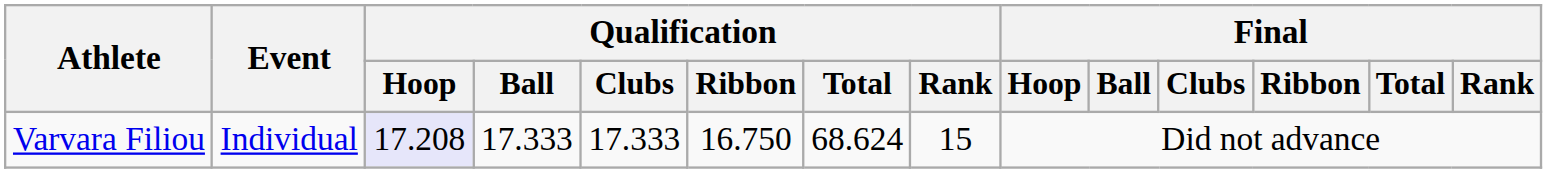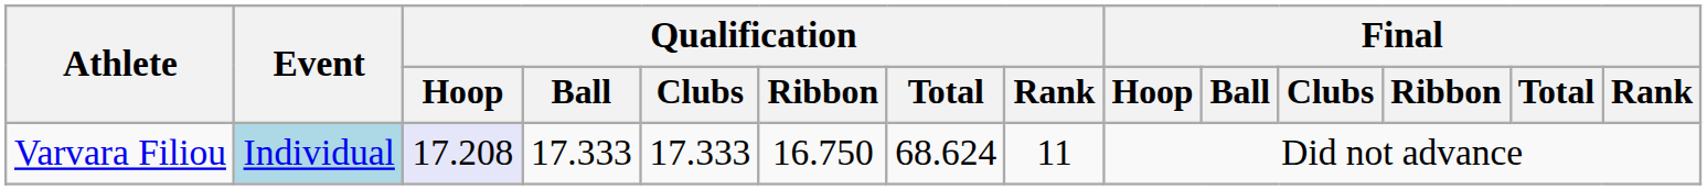Varvara Filiou | Event: no background -> lightblue background
Varvara Filiou | Qualification / Rank: 15 -> 11
